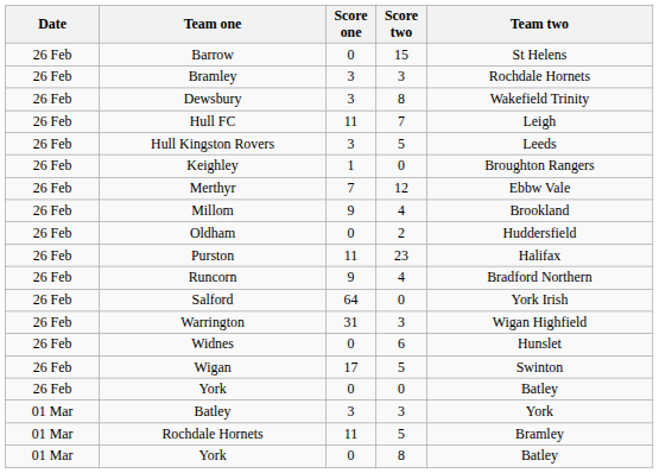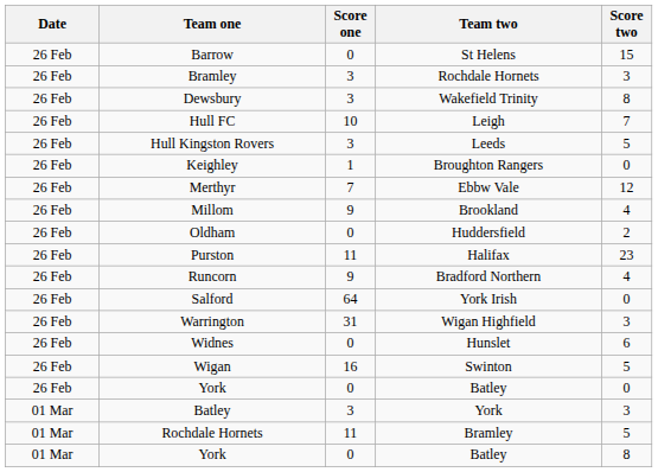columns swapped: Team two <-> Score two
Hull FC | Score one: 11 -> 10
Wigan | Score one: 17 -> 16
